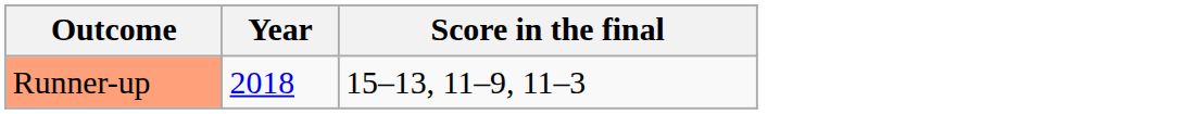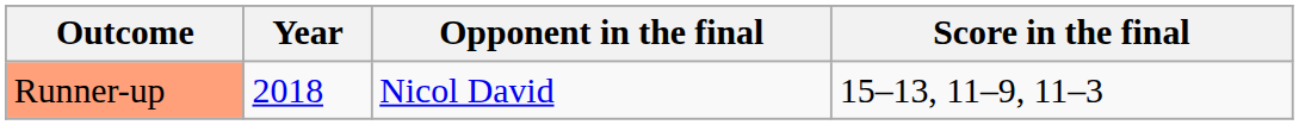+ column: Opponent in the final | Nicol David
